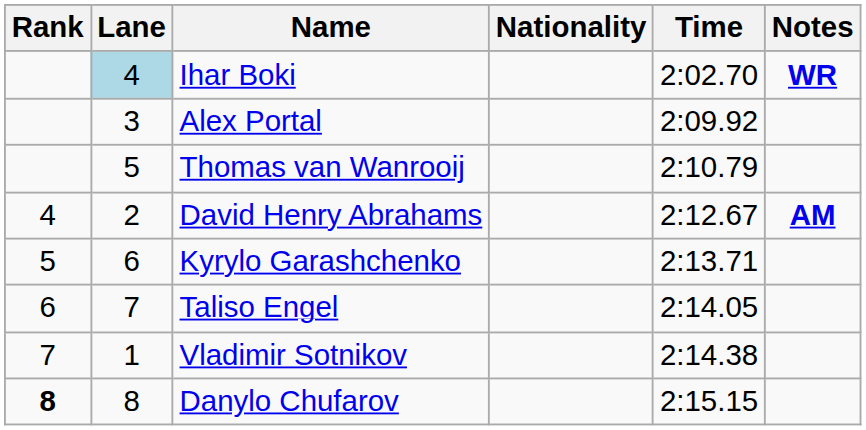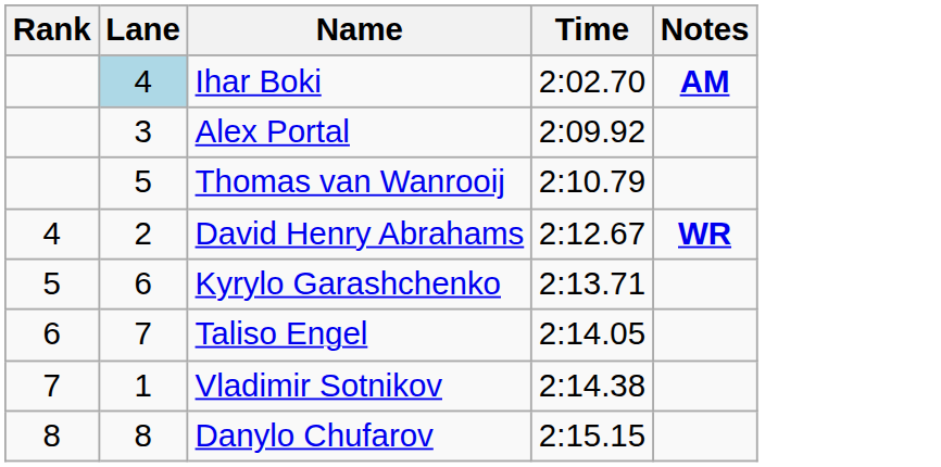- column: Nationality
Ihar Boki | Notes: WR -> AM
David Henry Abrahams | Notes: AM -> WR
Danylo Chufarov | Rank: bold -> normal
